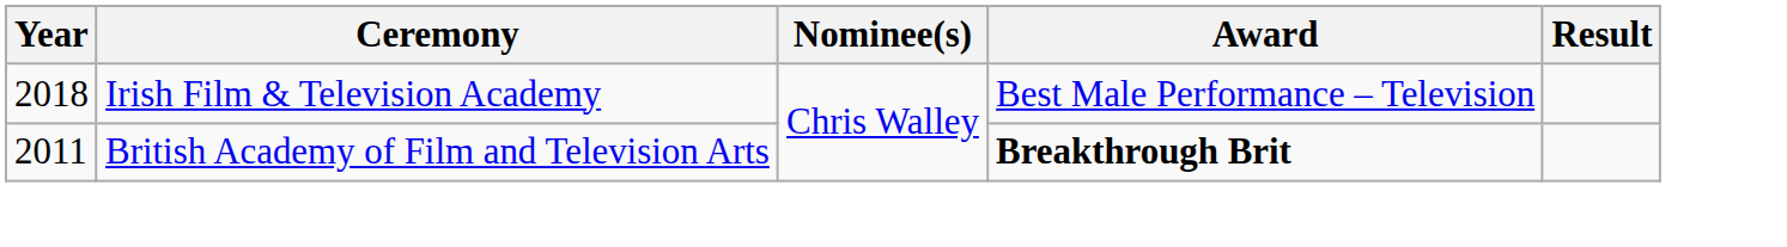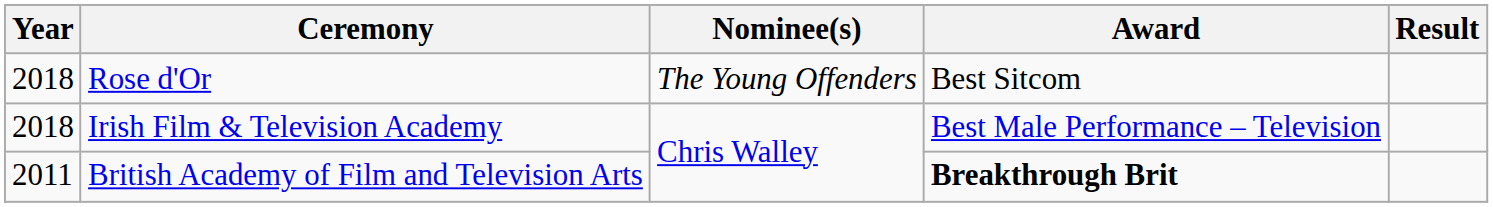+ row: 2018 | Rose d'Or | The Young Offenders | Best Sitcom
